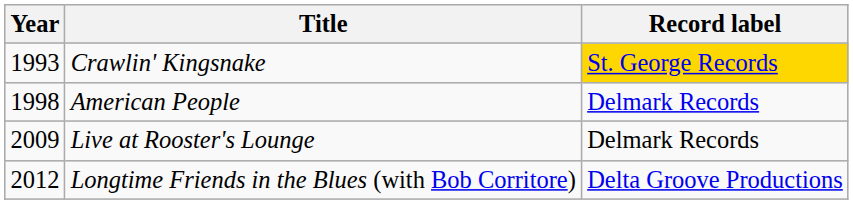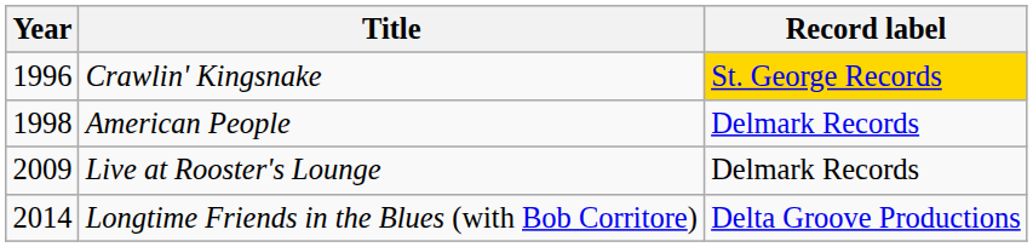Crawlin' Kingsnake | Year: 1993 -> 1996
Longtime Friends in the Blues (with Bob Corritore) | Year: 2012 -> 2014
